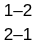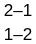rows swapped: 1–2 <-> 2–1
